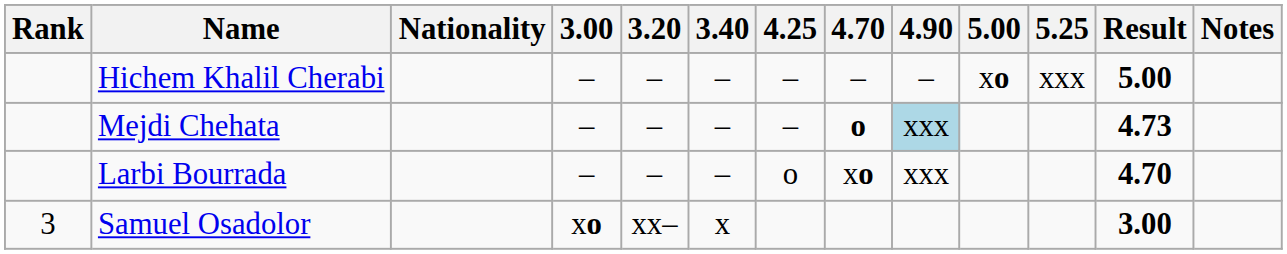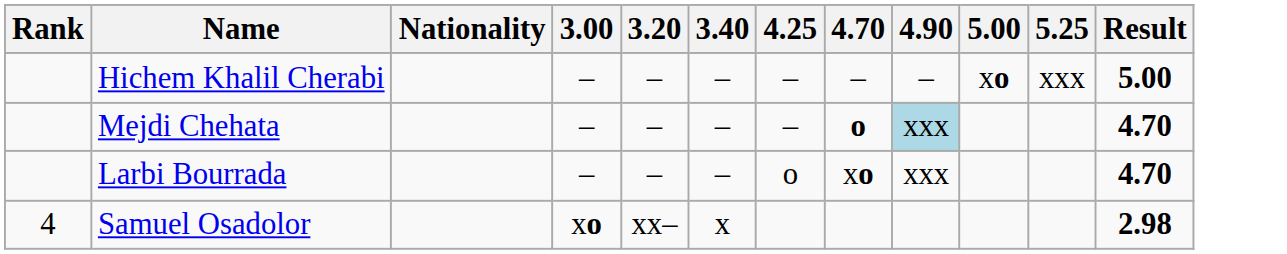- column: Notes
Mejdi Chehata | Result: 4.73 -> 4.70
Samuel Osadolor | Rank: 3 -> 4
Samuel Osadolor | Result: 3.00 -> 2.98
